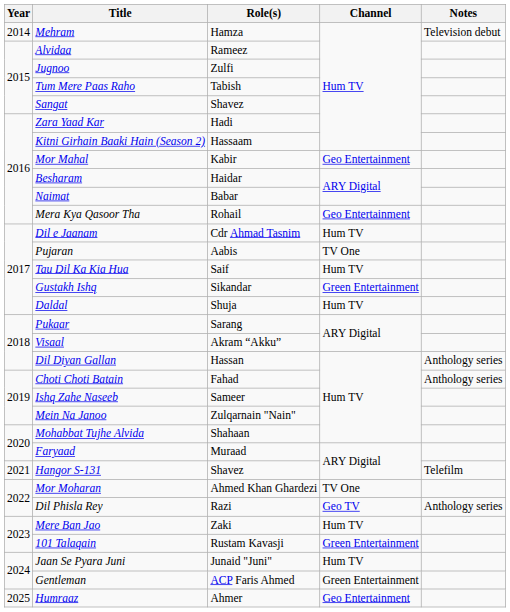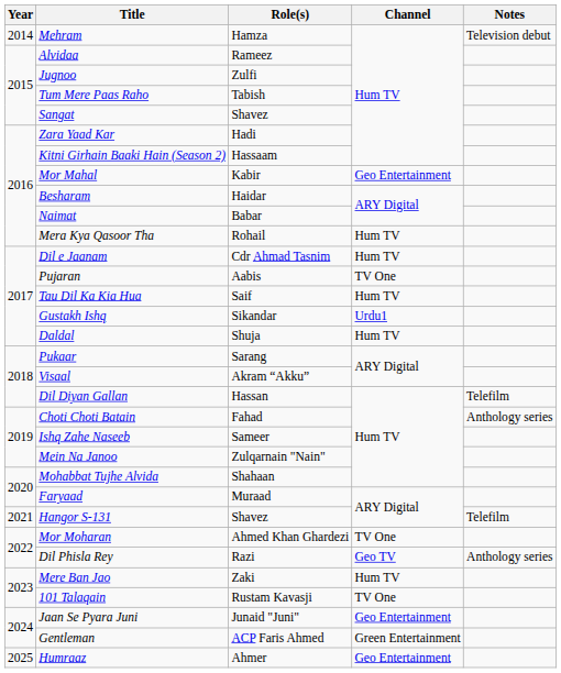Mera Kya Qasoor Tha | Channel: Geo Entertainment -> Hum TV
Gustakh Ishq | Channel: Green Entertainment -> Urdu1
Dil Diyan Gallan | Notes: Anthology series -> Telefilm
101 Talaqain | Channel: Green Entertainment -> TV One
Jaan Se Pyara Juni | Channel: Hum TV -> Geo Entertainment
